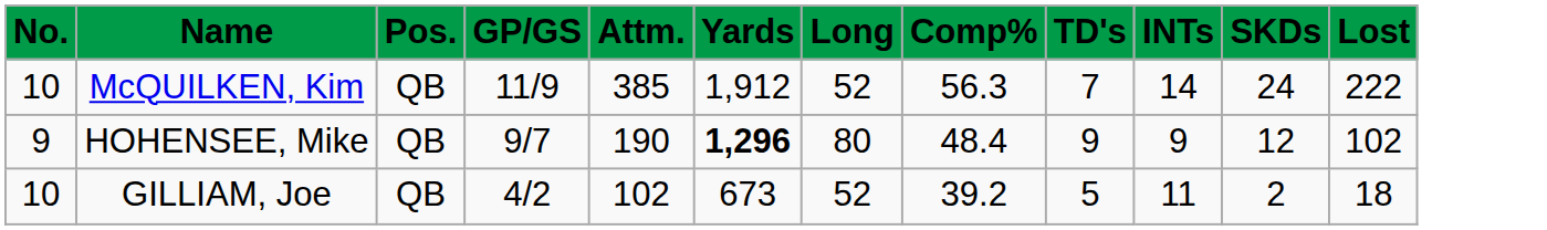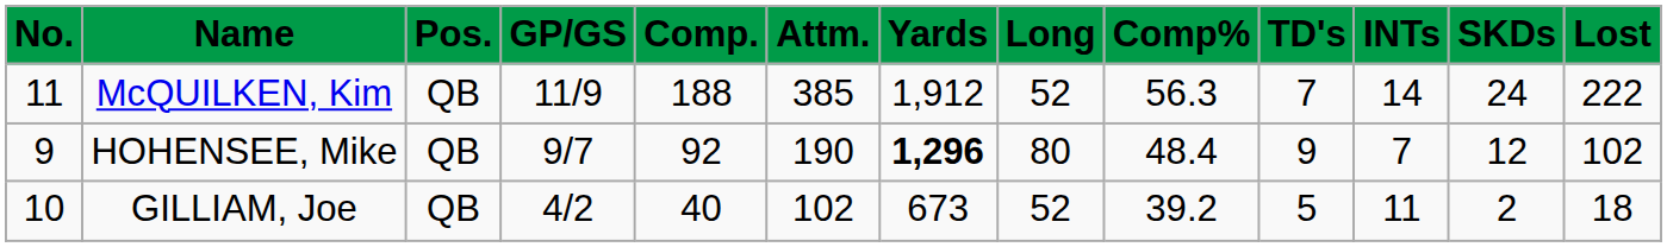+ column: Comp. | 188 | 92 | 40
McQUILKEN, Kim | No.: 10 -> 11
HOHENSEE, Mike | INTs: 9 -> 7
